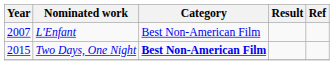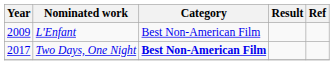L'Enfant | Year: 2007 -> 2009
Two Days, One Night | Year: 2015 -> 2017
